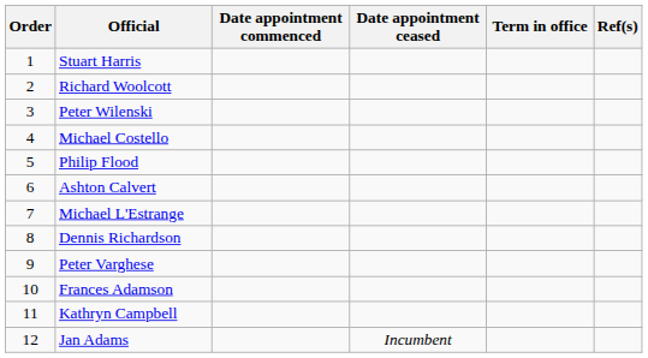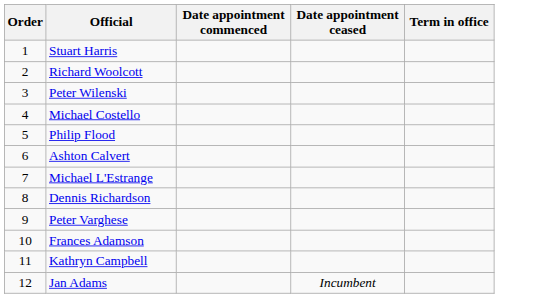- column: Ref(s)
